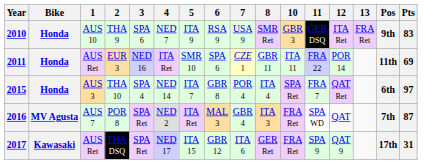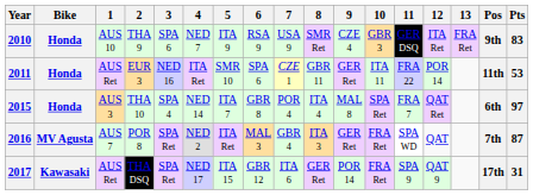+ column: 9 | CZE 4 | GER Ret | MAL 8 | GER Ret | POR 14
2011 | Pts: 69 -> 53
